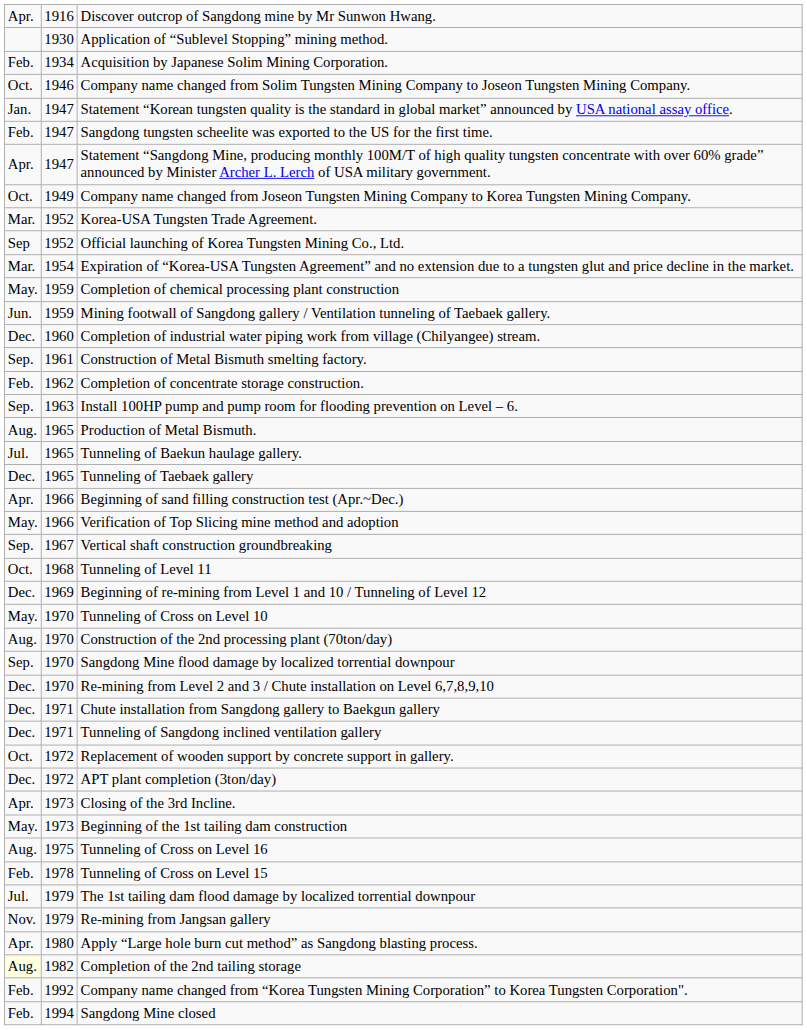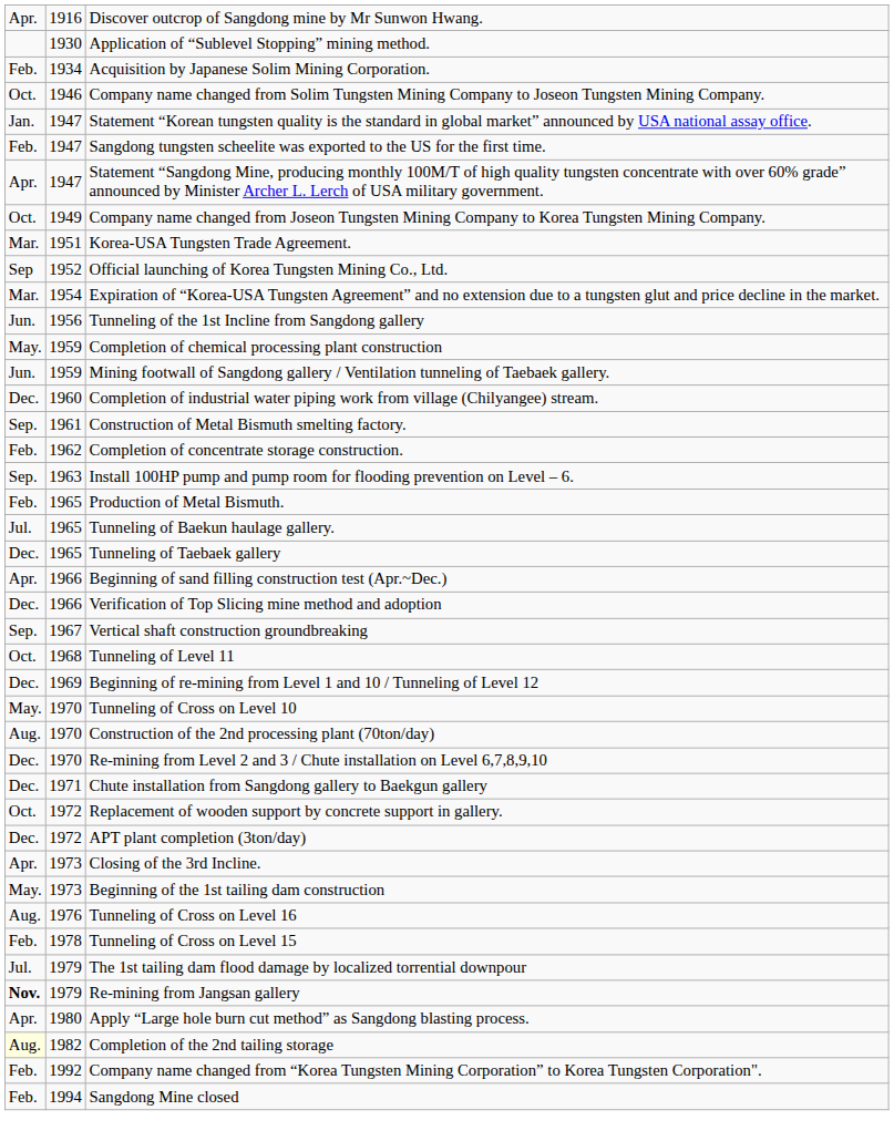Korea-USA Tungsten Trade Agreement. | column 2: 1952 -> 1951
+ row: Jun. | 1956 | Tunneling of the 1st Incline from Sangdong gallery
Production of Metal Bismuth. | column 1: Aug. -> Feb.
Verification of Top Slicing mine method and adoption | column 1: May. -> Dec.
- row: Sep. | 1970 | Sangdong Mine flood damage by localized torrential downpour
- row: Dec. | 1971 | Tunneling of Sangdong inclined ventilation gallery
Tunneling of Cross on Level 16 | column 2: 1975 -> 1976
Re-mining from Jangsan gallery | column 1: normal -> bold
